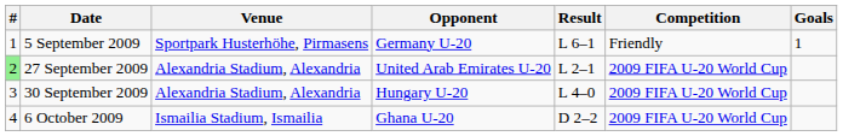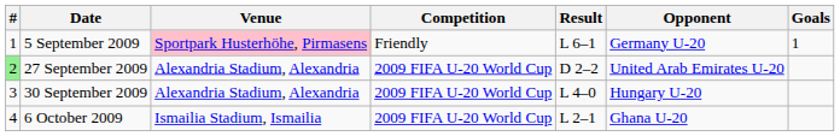columns swapped: Opponent <-> Competition
5 September 2009 | Venue: no background -> pink background
27 September 2009 | Result: L 2–1 -> D 2–2
6 October 2009 | Result: D 2–2 -> L 2–1
